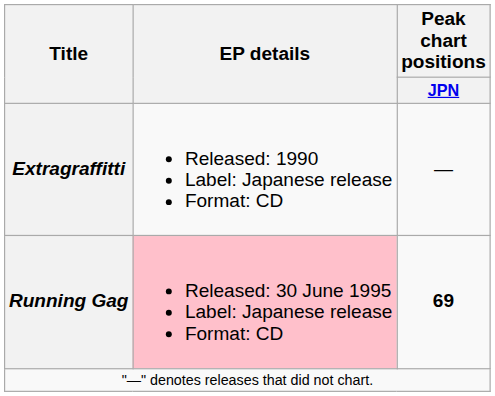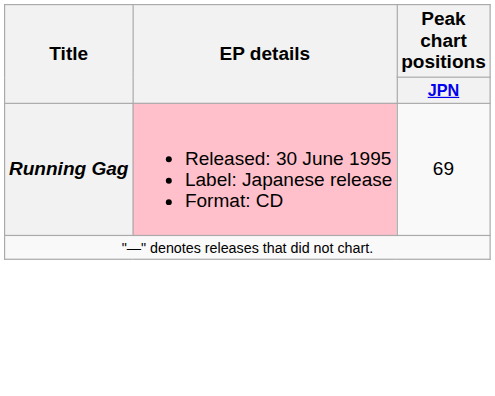- row: Extragraffitti | Released: 1990 Label: Japanese release Format: CD | —
Running Gag | Peak chart positions / JPN: bold -> normal
